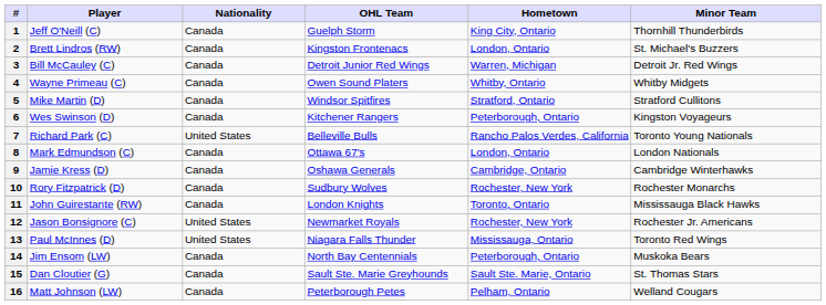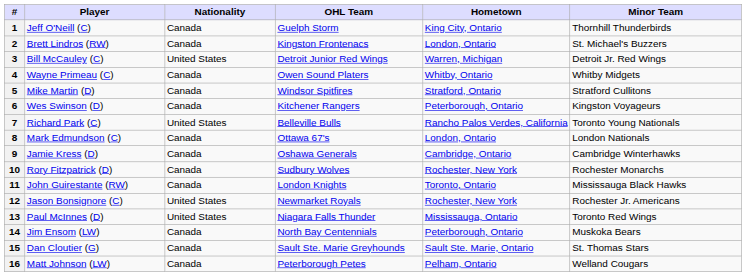3 | Nationality: Canada -> United States
